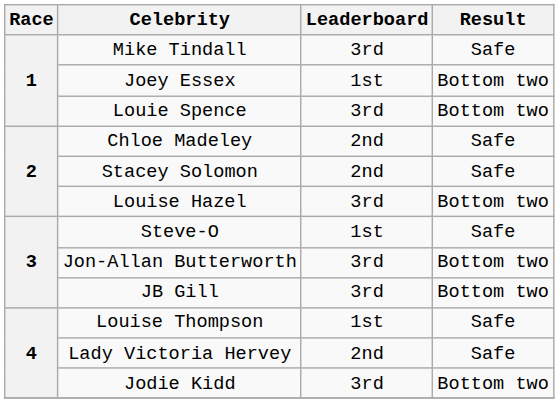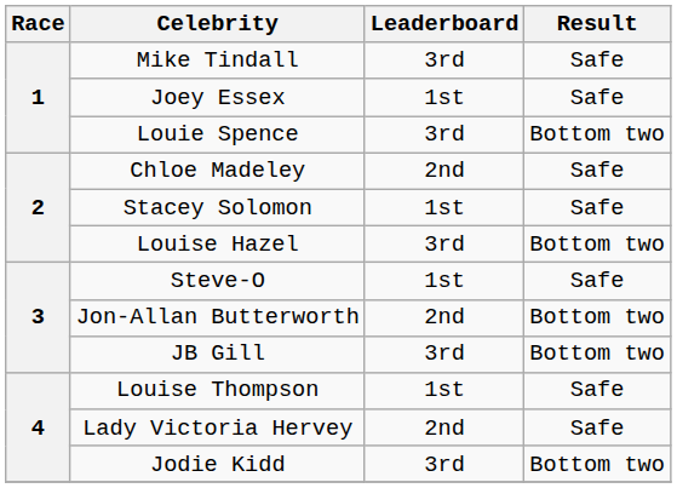Joey Essex | Result: Bottom two -> Safe
Stacey Solomon | Leaderboard: 2nd -> 1st
Jon-Allan Butterworth | Leaderboard: 3rd -> 2nd
